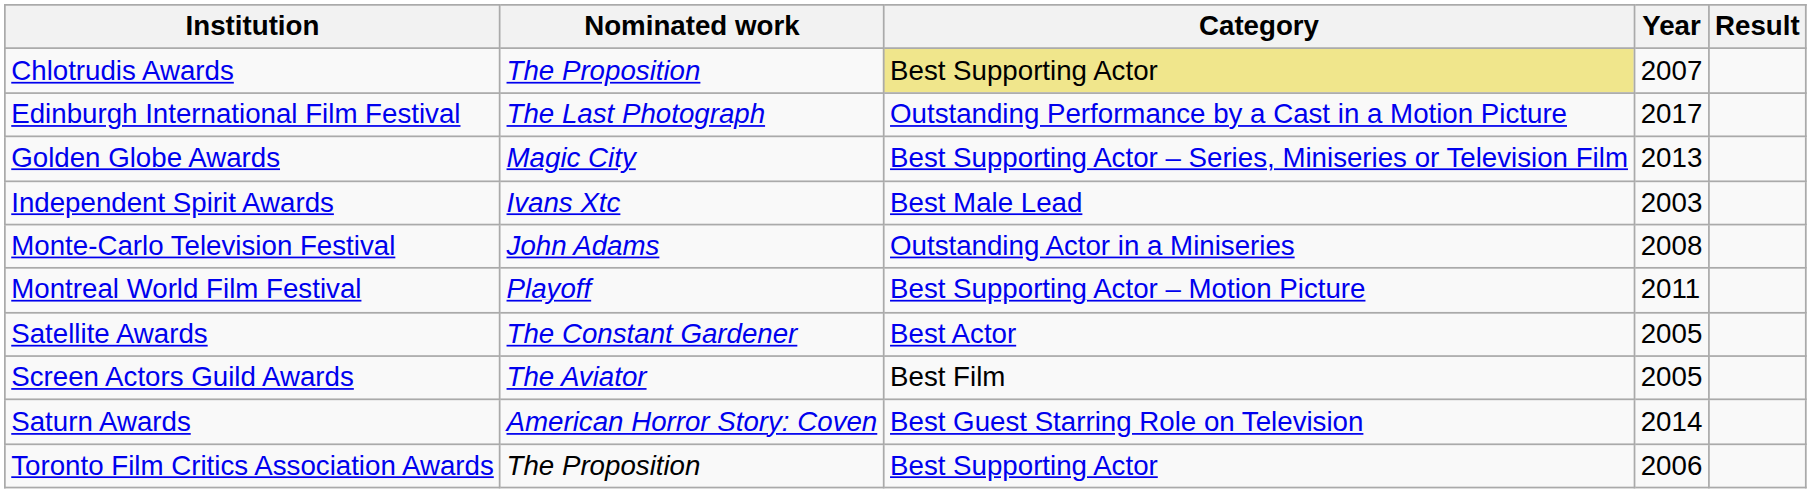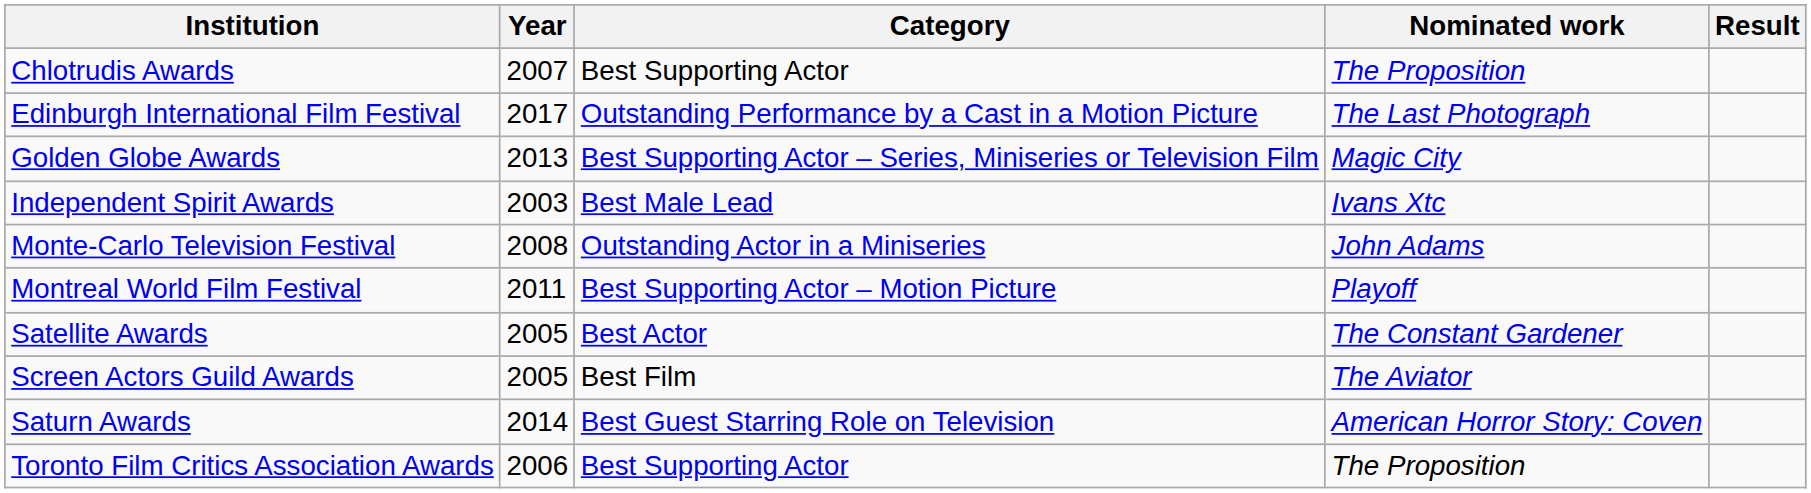columns swapped: Year <-> Nominated work
Chlotrudis Awards | Category: khaki background -> no background
